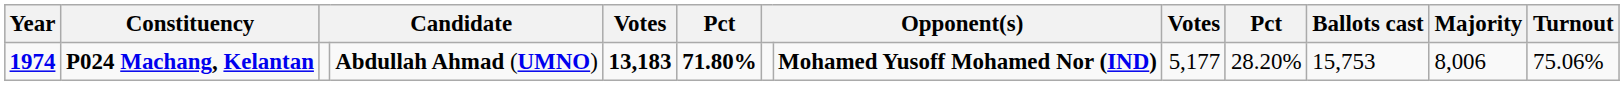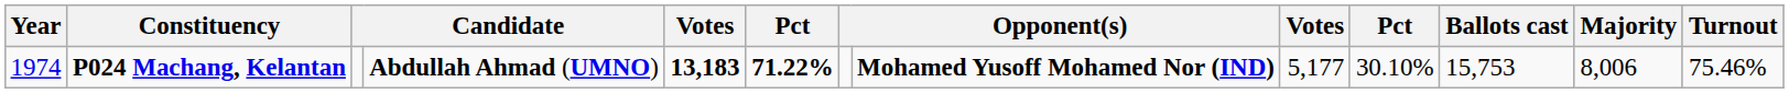P024 Machang, Kelantan | Year: bold -> normal
P024 Machang, Kelantan | column 6: 71.80% -> 71.22%
P024 Machang, Kelantan | column 10: 28.20% -> 30.10%
P024 Machang, Kelantan | Turnout: 75.06% -> 75.46%
